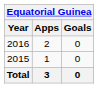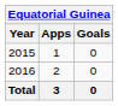rows swapped: 2015 <-> 2016
